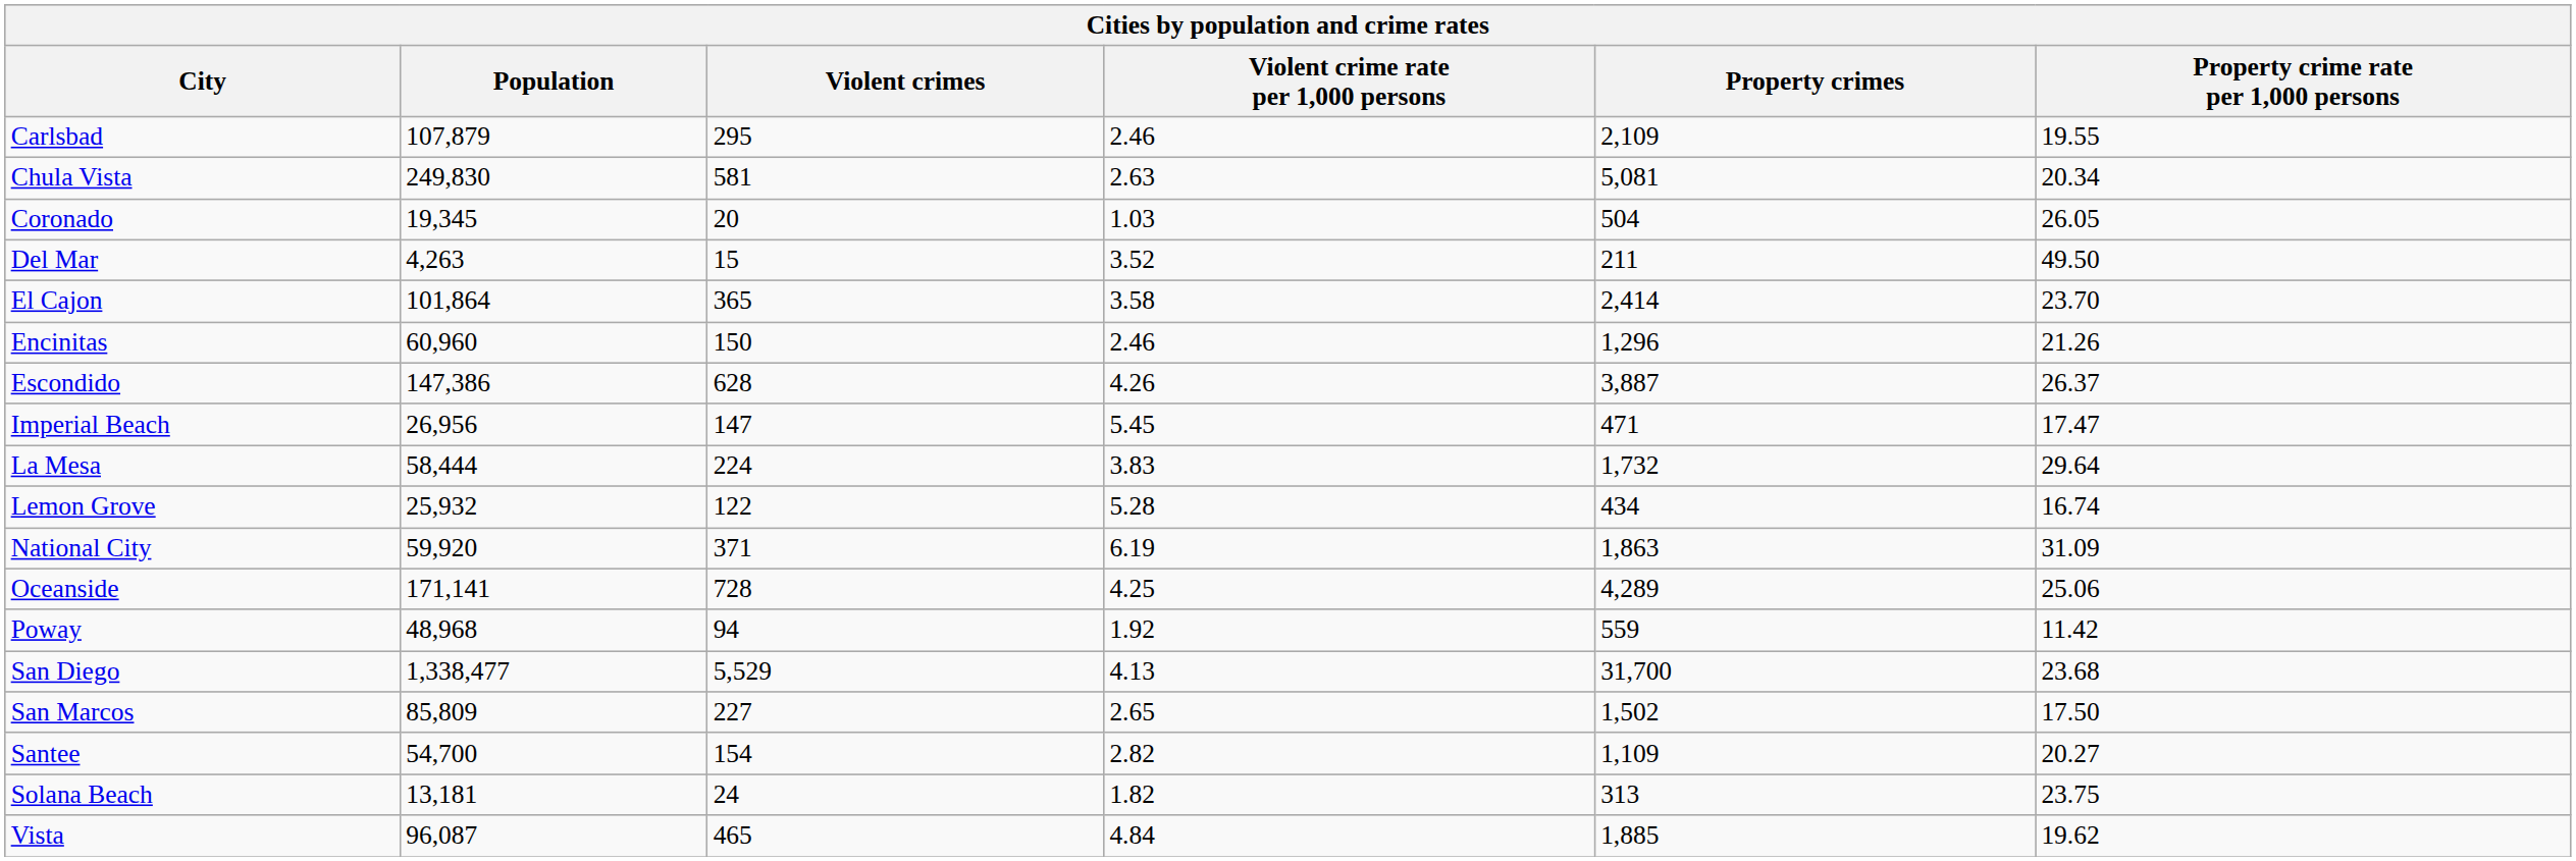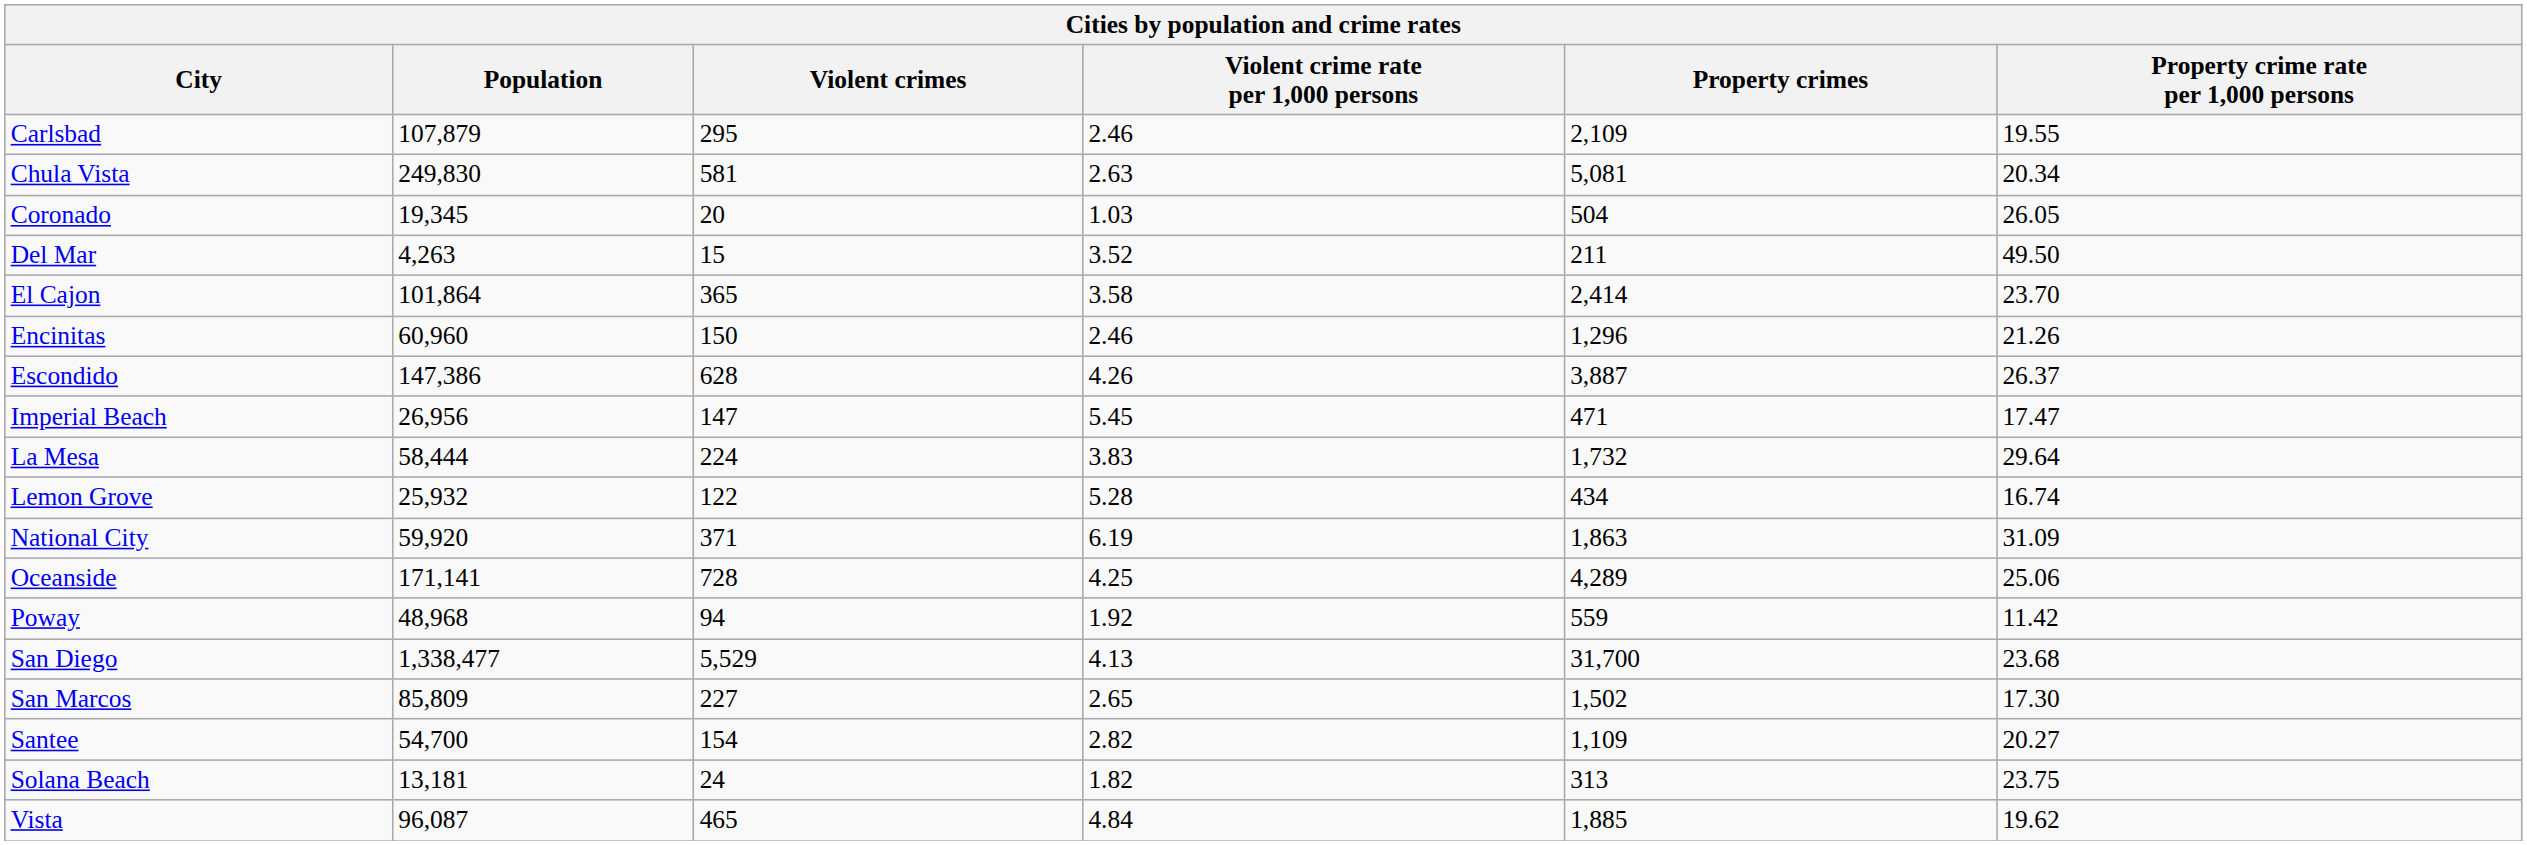San Marcos | Property crime rate per 1,000 persons: 17.50 -> 17.30
